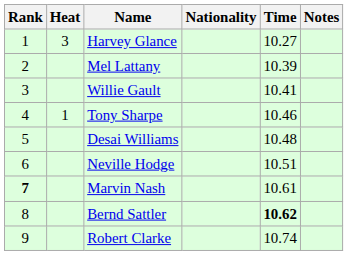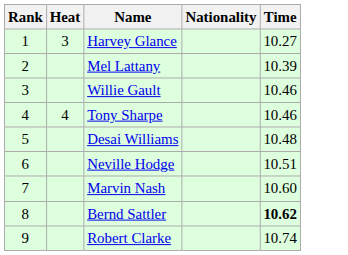- column: Notes
Willie Gault | Time: 10.41 -> 10.46
Tony Sharpe | Heat: 1 -> 4
Marvin Nash | Rank: bold -> normal
Marvin Nash | Time: 10.61 -> 10.60
